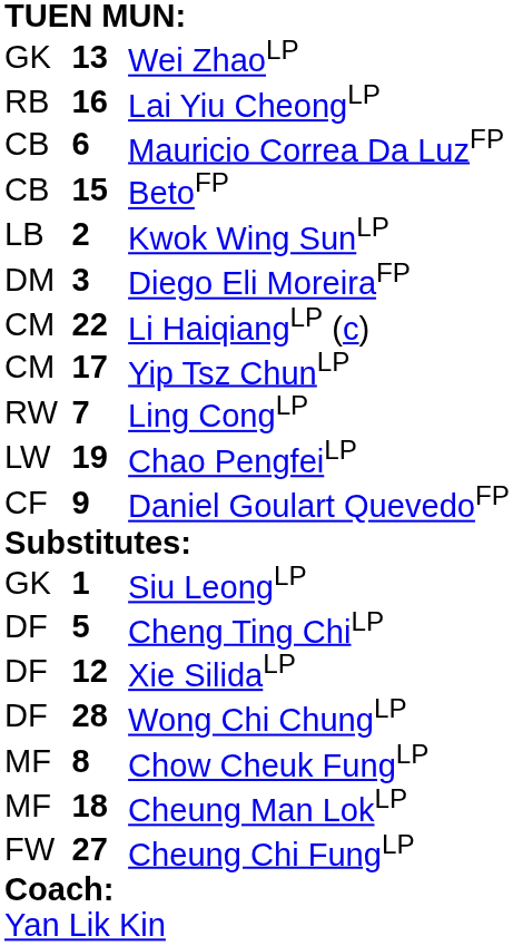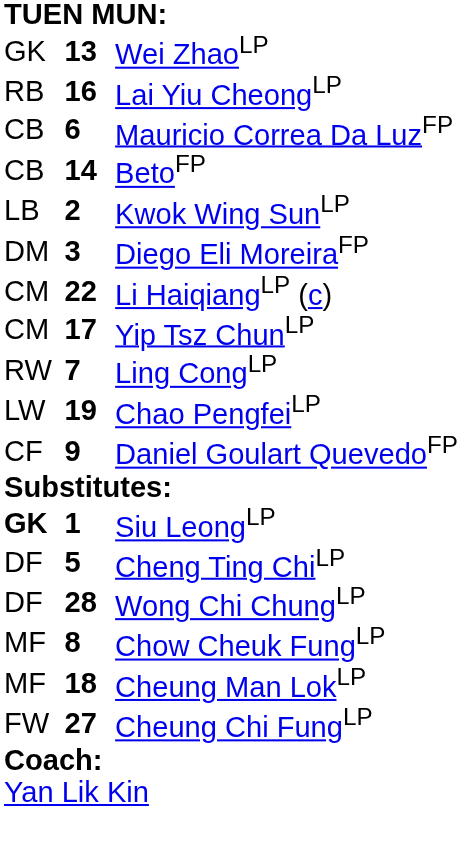BetoFP | column 2: 15 -> 14
Siu LeongLP | column 1: normal -> bold
- row: DF | 12 | Xie SilidaLP
